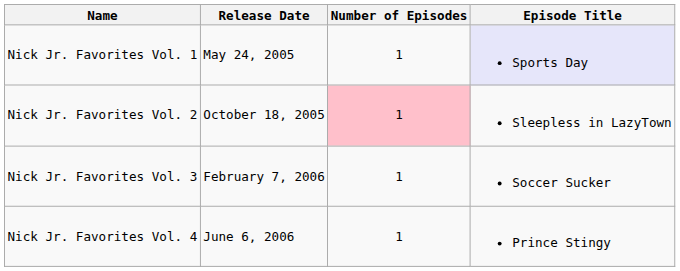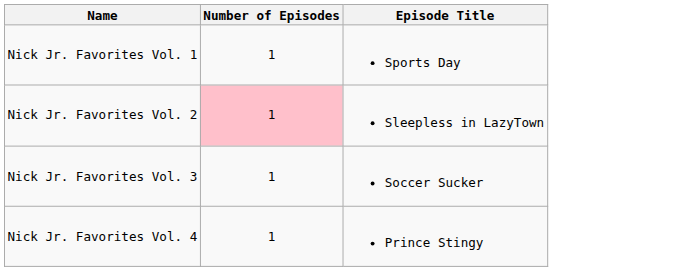- column: Release Date | May 24, 2005 | October 18, 2005 | February 7, 2006 | June 6, 2006
Nick Jr. Favorites Vol. 1 | Episode Title: lavender background -> no background
